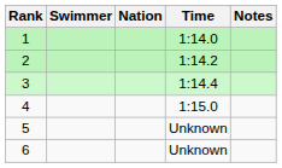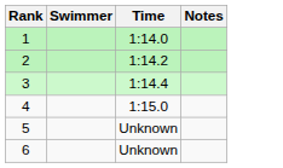- column: Nation
